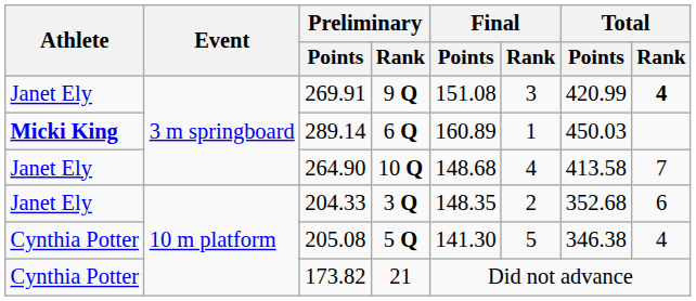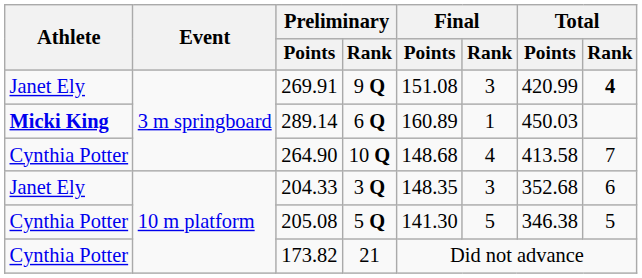264.90 | Athlete: Janet Ely -> Cynthia Potter
204.33 | Final / Rank: 2 -> 3
205.08 | Total / Rank: 4 -> 5
